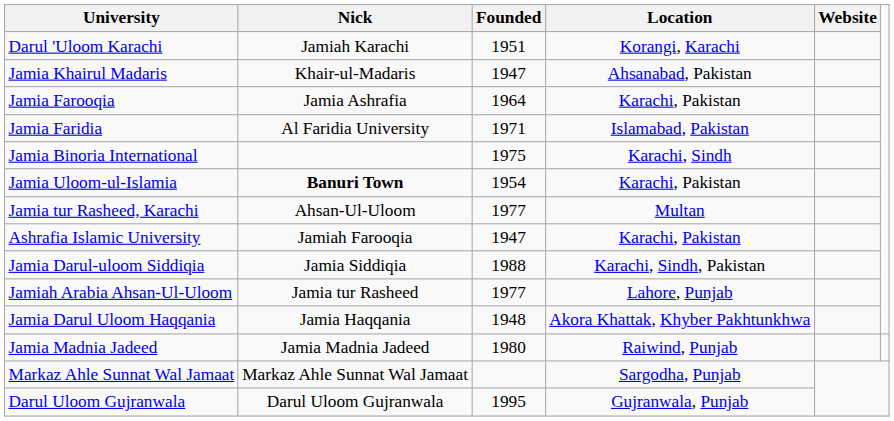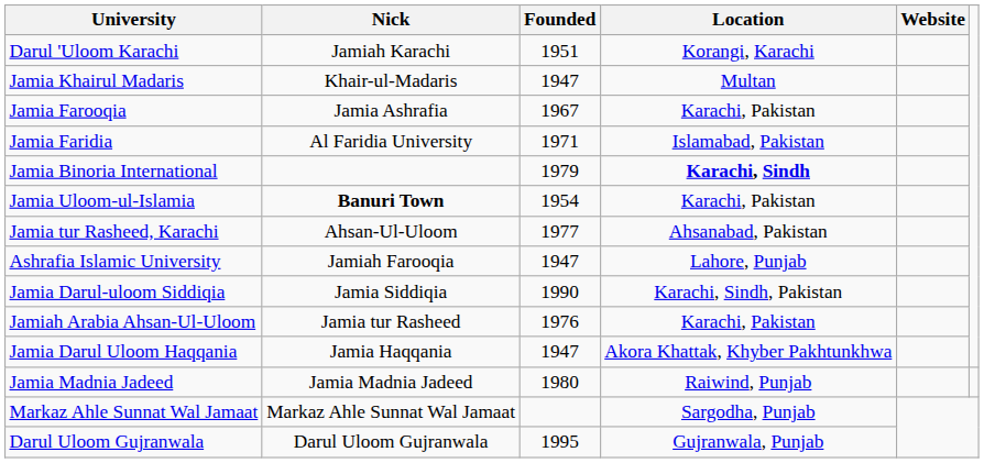Jamia Khairul Madaris | Location: Ahsanabad, Pakistan -> Multan
Jamia Farooqia | Founded: 1964 -> 1967
Jamia Binoria International | Founded: 1975 -> 1979
Jamia Binoria International | Location: normal -> bold
Jamia tur Rasheed, Karachi | Location: Multan -> Ahsanabad, Pakistan
Ashrafia Islamic University | Location: Karachi, Pakistan -> Lahore, Punjab
Jamia Darul-uloom Siddiqia | Founded: 1988 -> 1990
Jamiah Arabia Ahsan-Ul-Uloom | Founded: 1977 -> 1976
Jamiah Arabia Ahsan-Ul-Uloom | Location: Lahore, Punjab -> Karachi, Pakistan
Jamia Darul Uloom Haqqania | Founded: 1948 -> 1947
